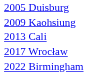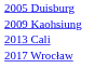- row: 2022 Birmingham
